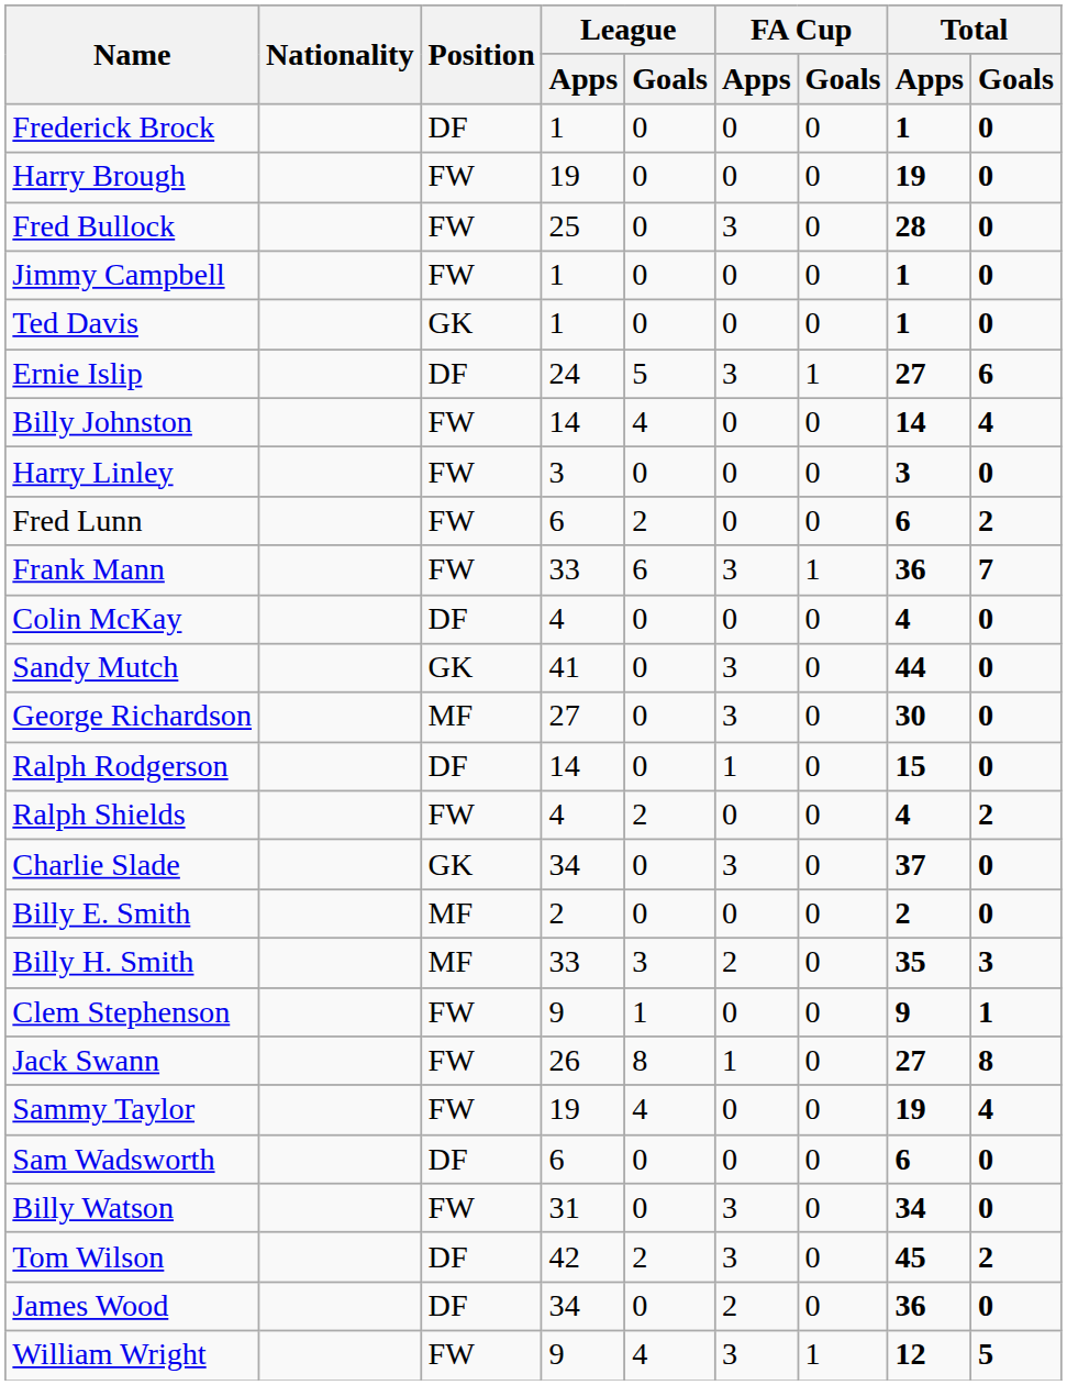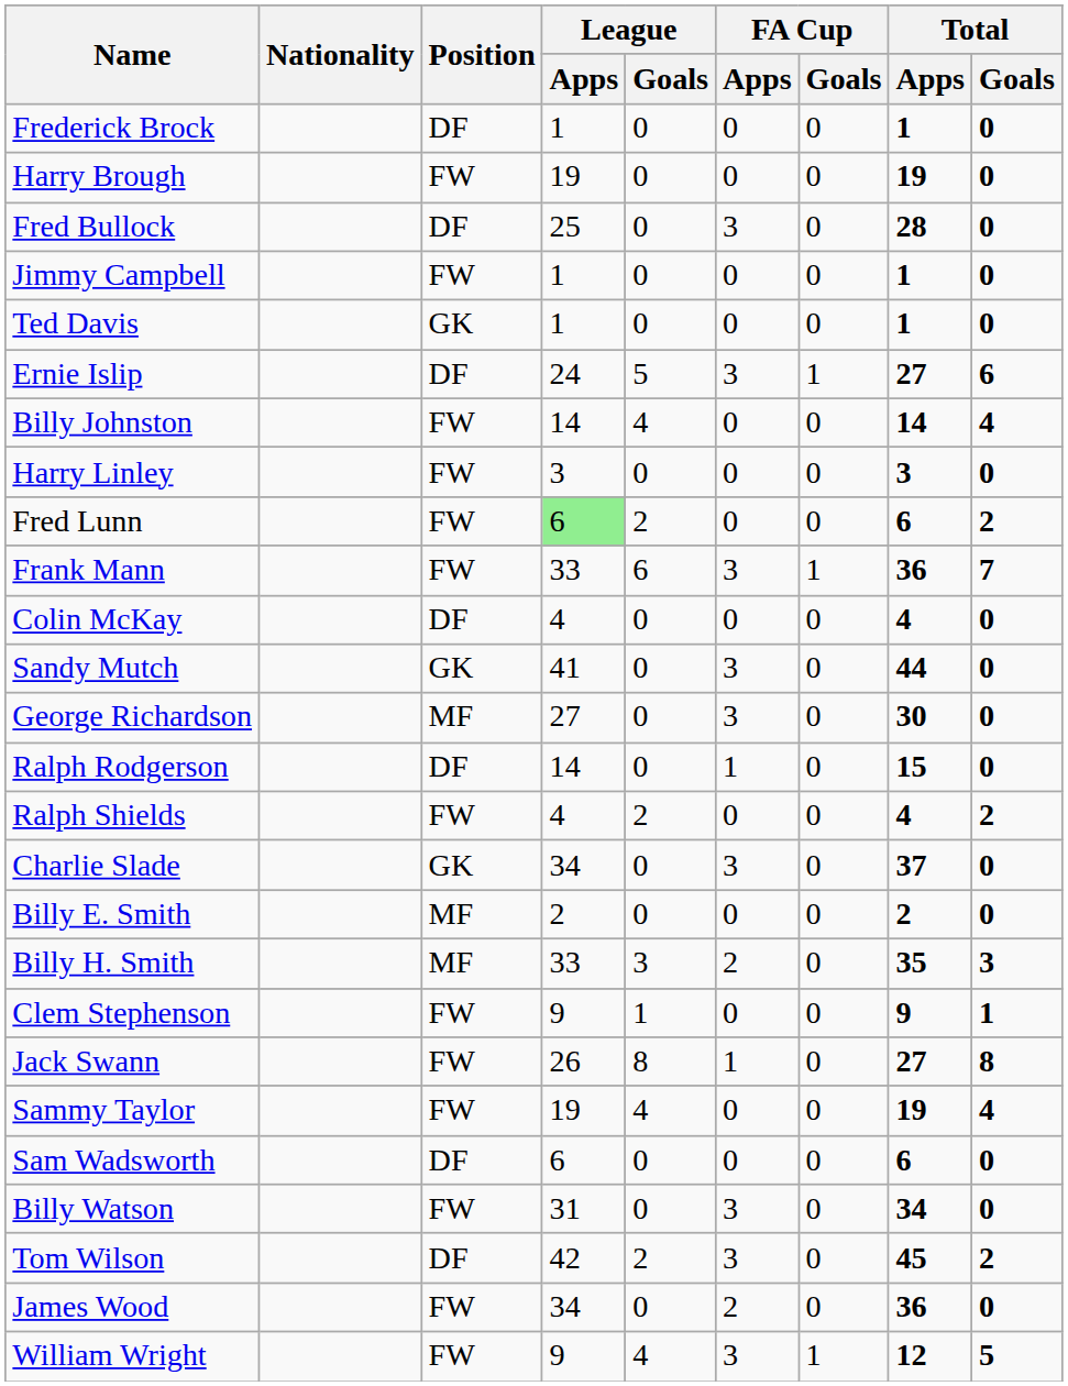Fred Bullock | Position: FW -> DF
Fred Lunn | League / Apps: no background -> lightgreen background
James Wood | Position: DF -> FW
